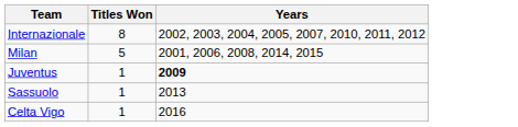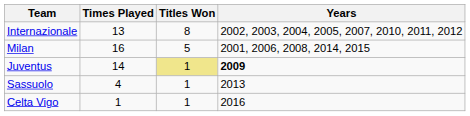+ column: Times Played | 13 | 16 | 14 | 4 | 1
Juventus | Titles Won: no background -> khaki background
